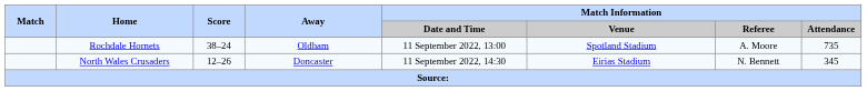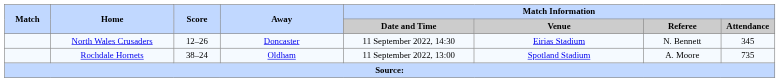rows swapped: North Wales Crusaders <-> Rochdale Hornets
